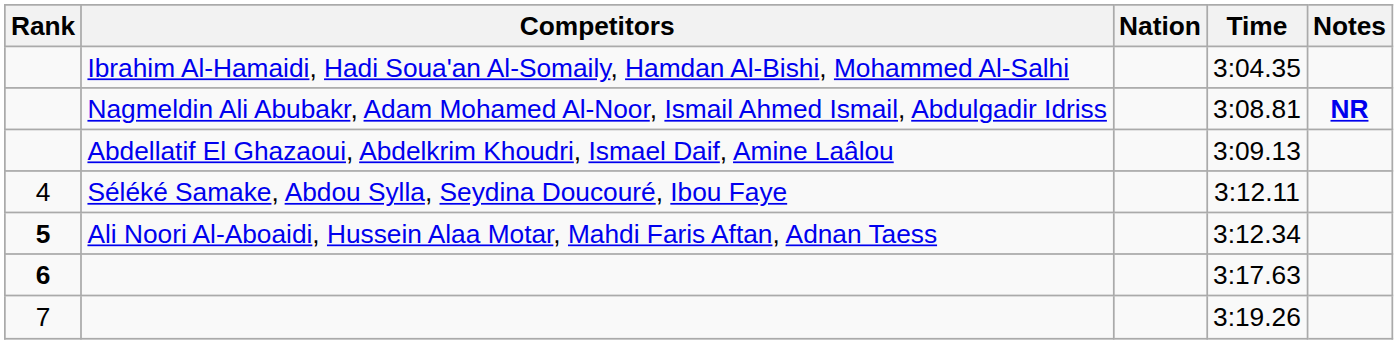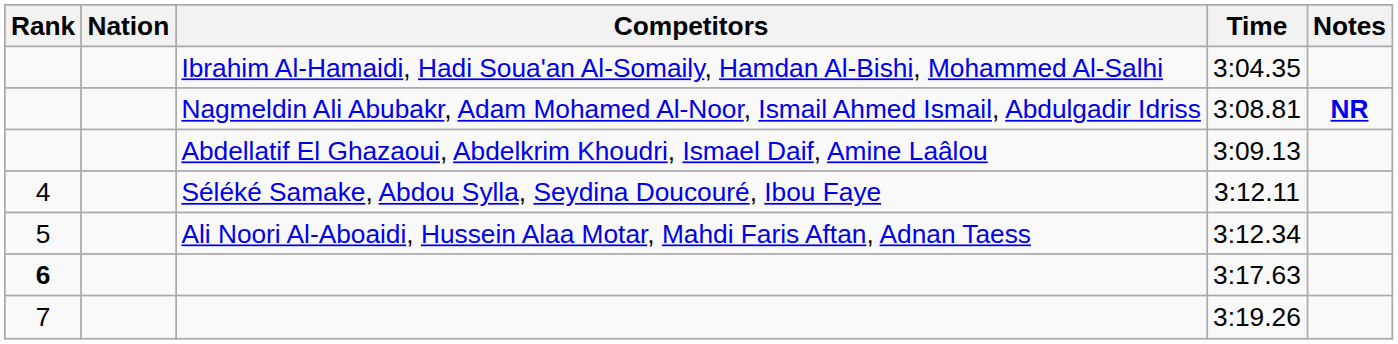columns swapped: Nation <-> Competitors
3:12.34 | Rank: bold -> normal
